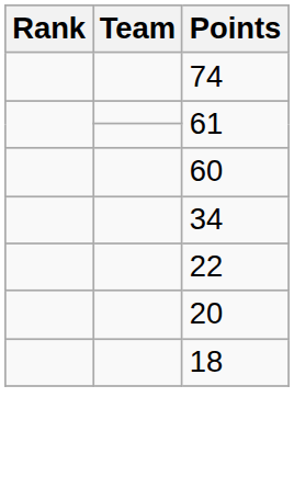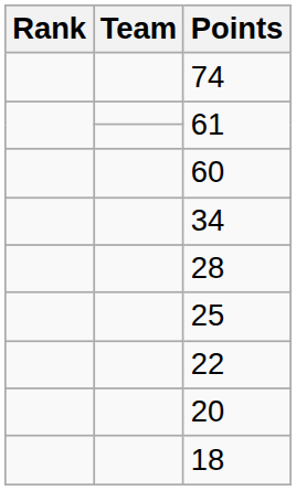+ row: 28
+ row: 25
